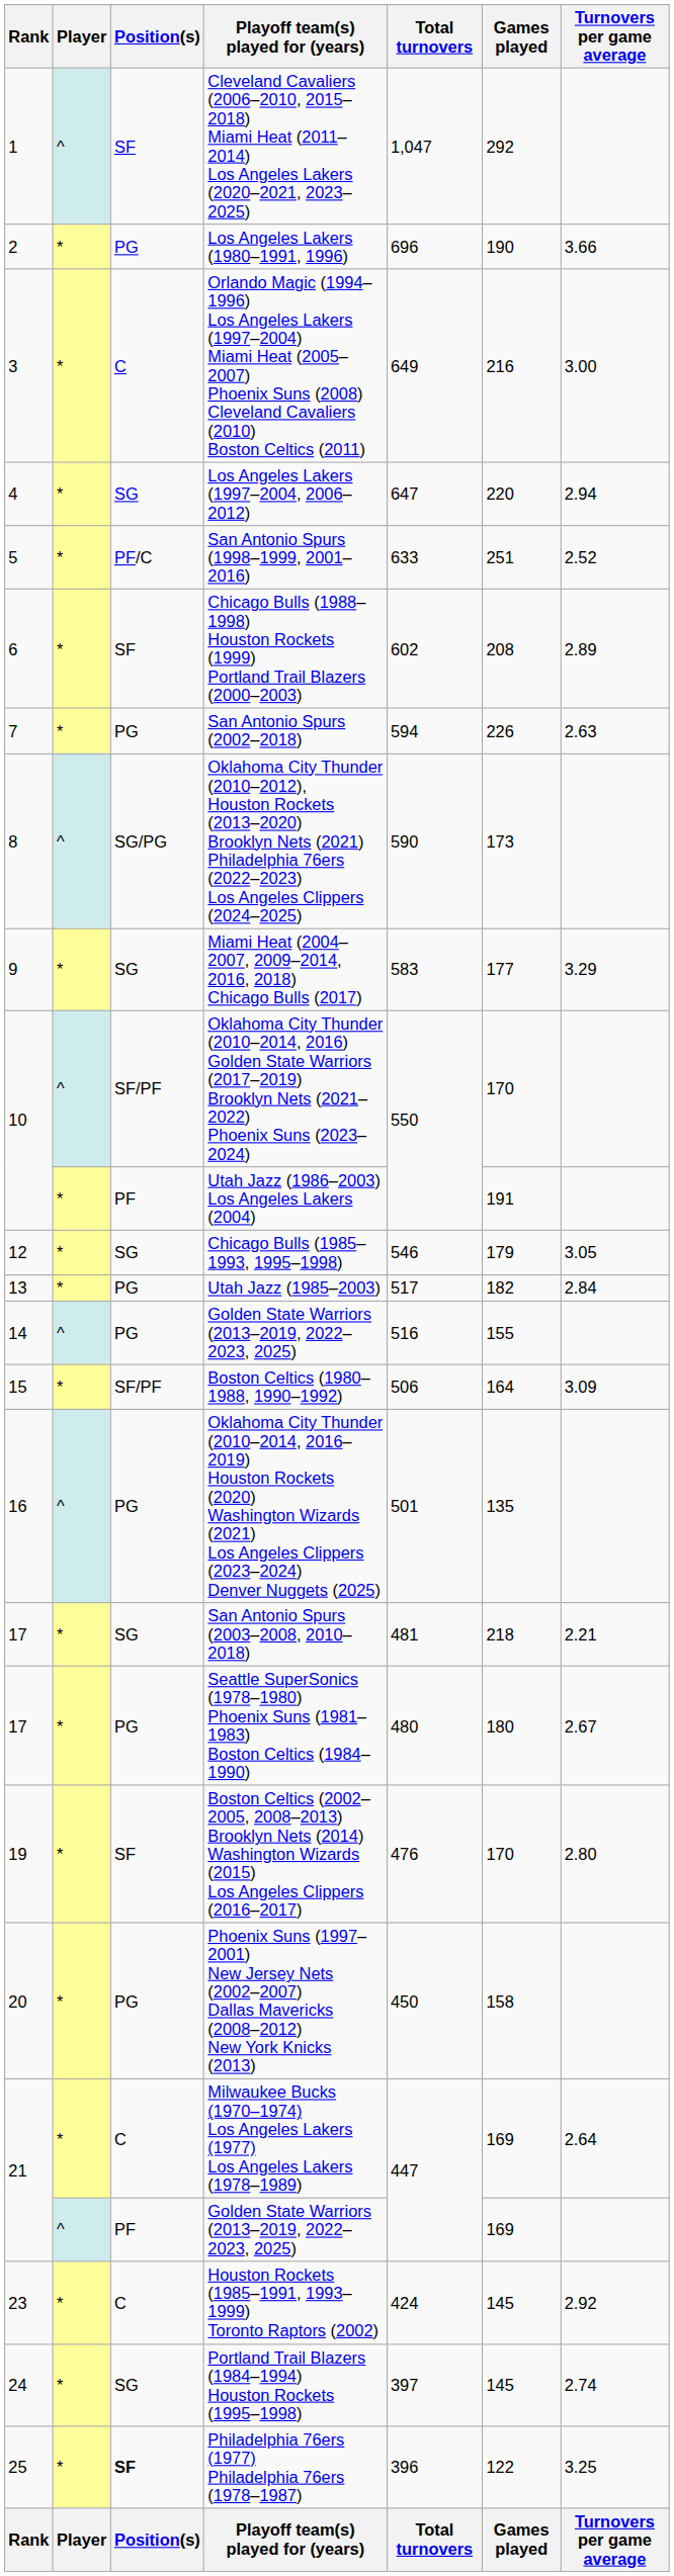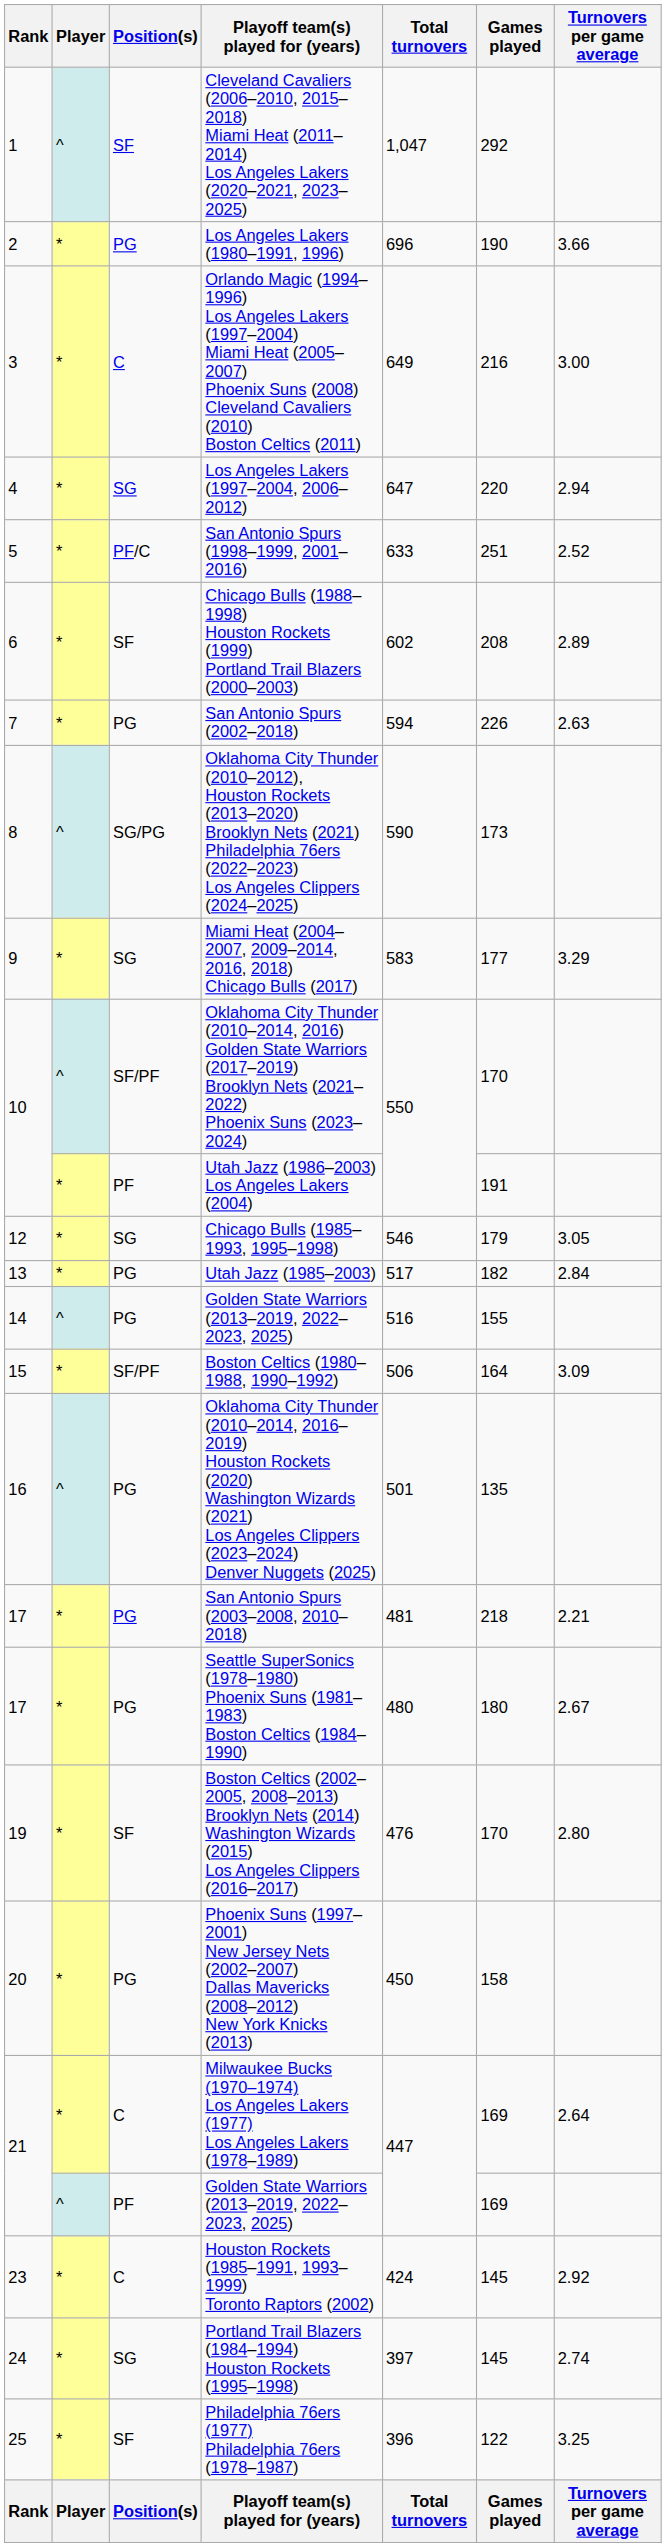San Antonio Spurs (2003–2008, 2010–2018) | Position(s): SG -> PG
Philadelphia 76ers (1977) Philadelphia 76ers (1978–1987) | Position(s): bold -> normal
